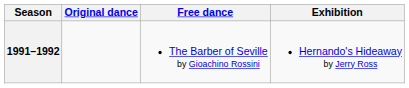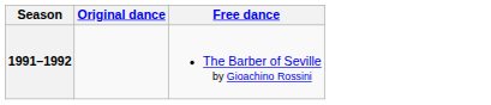- column: Exhibition | Hernando's Hideaway by Jerry Ross
